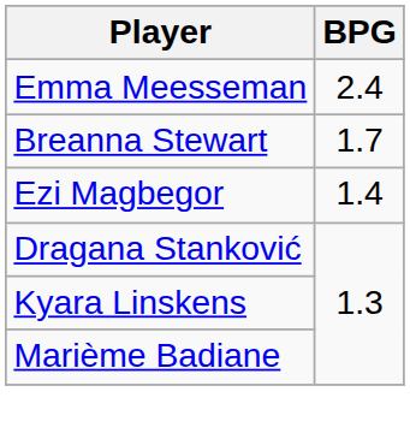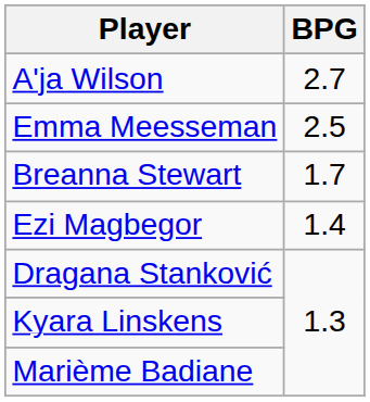+ row: A'ja Wilson | 2.7
Emma Meesseman | BPG: 2.4 -> 2.5
